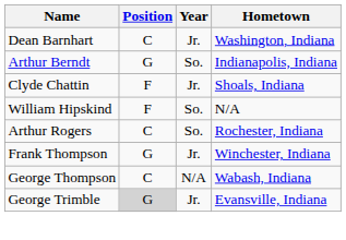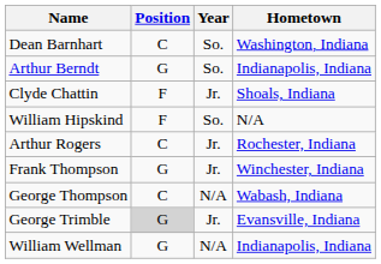Dean Barnhart | Year: Jr. -> So.
Arthur Rogers | Year: So. -> Jr.
+ row: William Wellman | G | N/A | Indianapolis, Indiana
